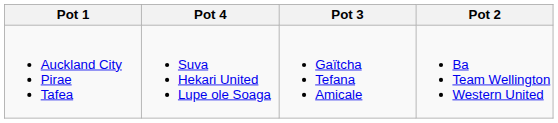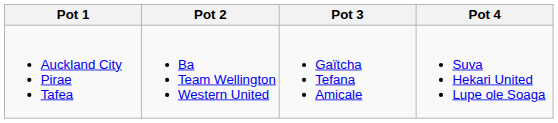columns swapped: Pot 2 <-> Pot 4
